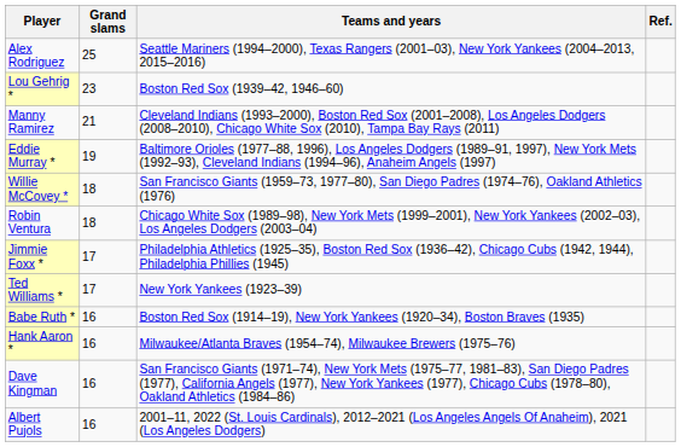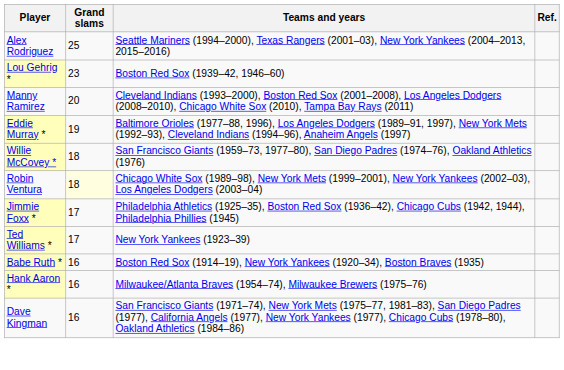Manny Ramirez | Grand slams: 21 -> 20
Robin Ventura | Grand slams: no background -> lightyellow background
- row: Albert Pujols | 16 | 2001–11, 2022 (St. Louis Cardinals), 2012–2021 (Los Angeles Angels Of Anaheim), 2021 (Los Angeles Dodgers)
